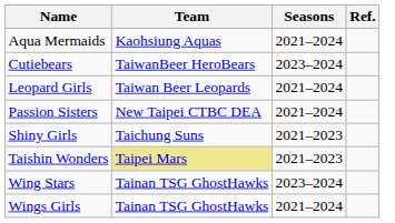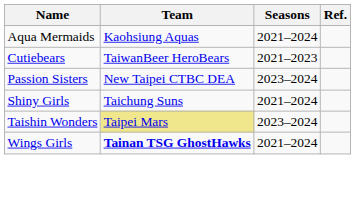Cutiebears | Seasons: 2023–2024 -> 2021–2023
- row: Leopard Girls | Taiwan Beer Leopards | 2021–2024
Passion Sisters | Seasons: 2021–2024 -> 2023–2024
Shiny Girls | Seasons: 2021–2023 -> 2021–2024
Taishin Wonders | Seasons: 2021–2023 -> 2023–2024
- row: Wing Stars | Tainan TSG GhostHawks | 2023–2024
Wings Girls | Team: normal -> bold
